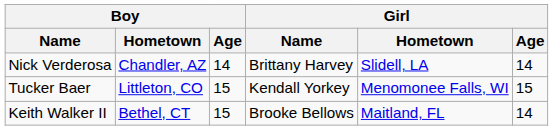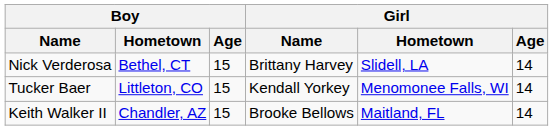Nick Verderosa | Boy / Hometown: Chandler, AZ -> Bethel, CT
Nick Verderosa | Boy / Age: 14 -> 15
Tucker Baer | Girl / Age: 15 -> 14
Keith Walker II | Boy / Hometown: Bethel, CT -> Chandler, AZ
